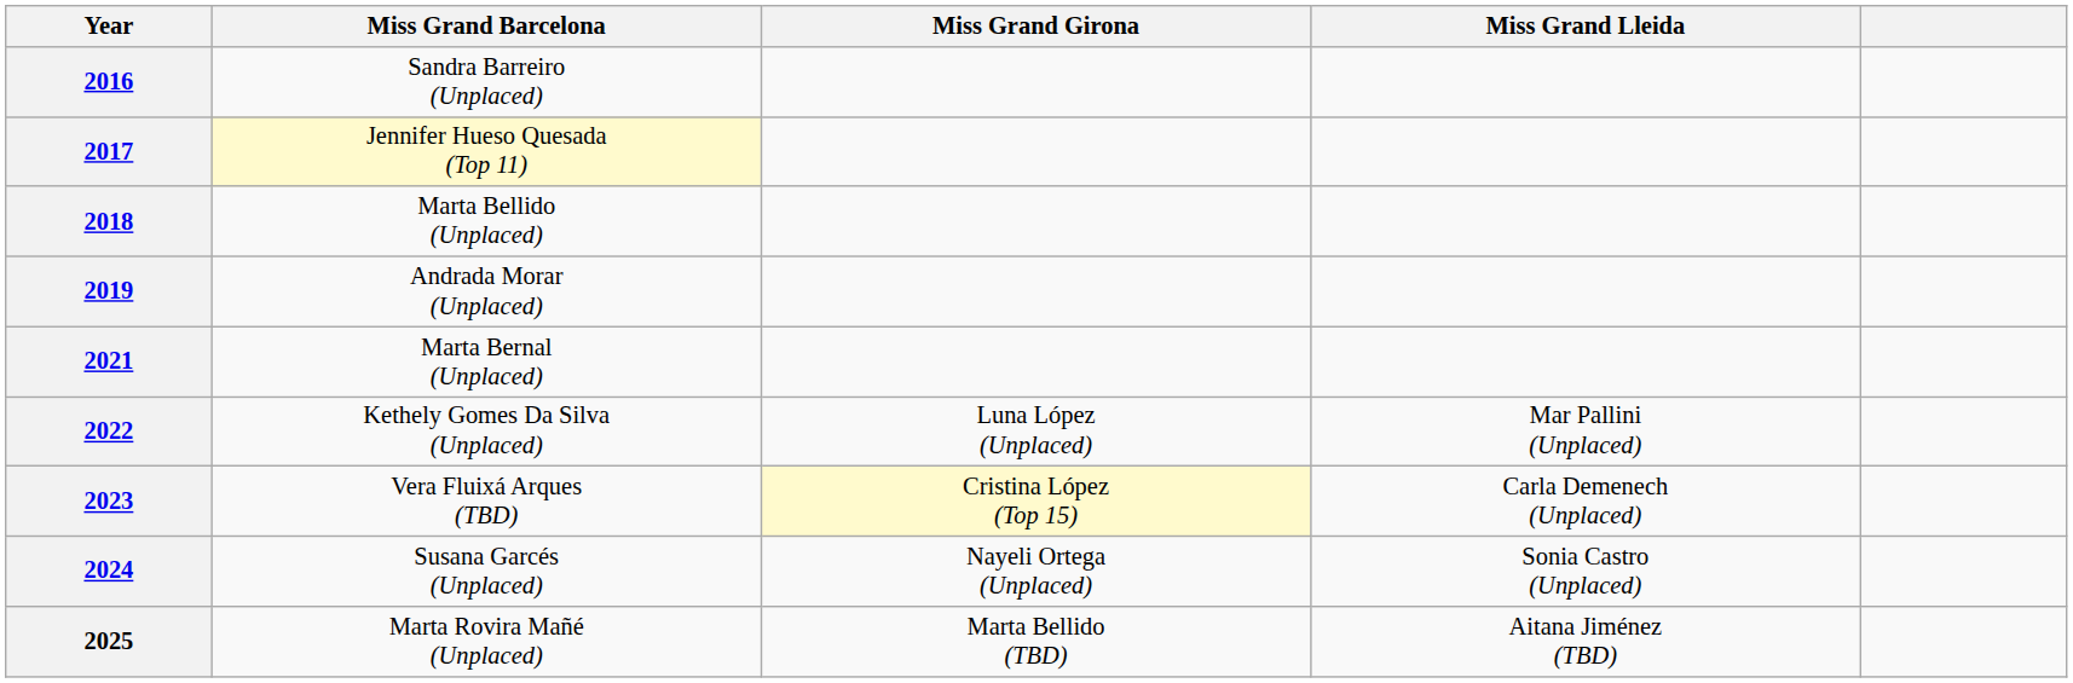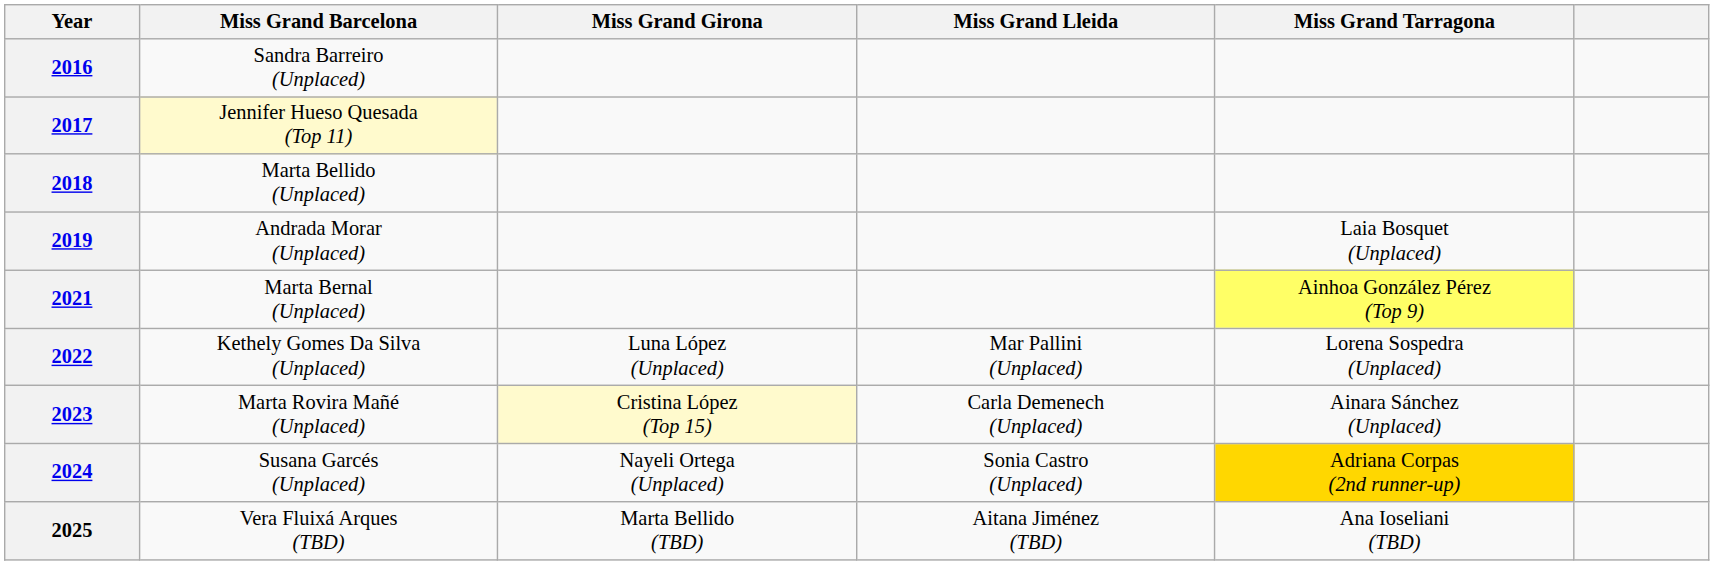+ column: Miss Grand Tarragona | Laia Bosquet (Unplaced) | Ainhoa González Pérez (Top 9) | Lorena Sospedra (Unplaced) | Ainara Sánchez (Unplaced) | Adriana Corpas (2nd runner-up) | Ana Ioseliani (TBD)
2023 | Miss Grand Barcelona: Vera Fluixá Arques (TBD) -> Marta Rovira Mañé (Unplaced)
2025 | Miss Grand Barcelona: Marta Rovira Mañé (Unplaced) -> Vera Fluixá Arques (TBD)
